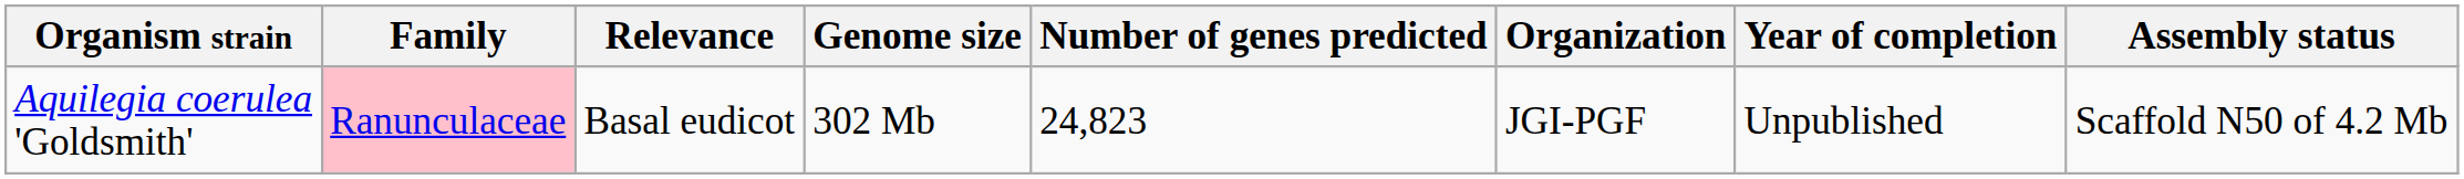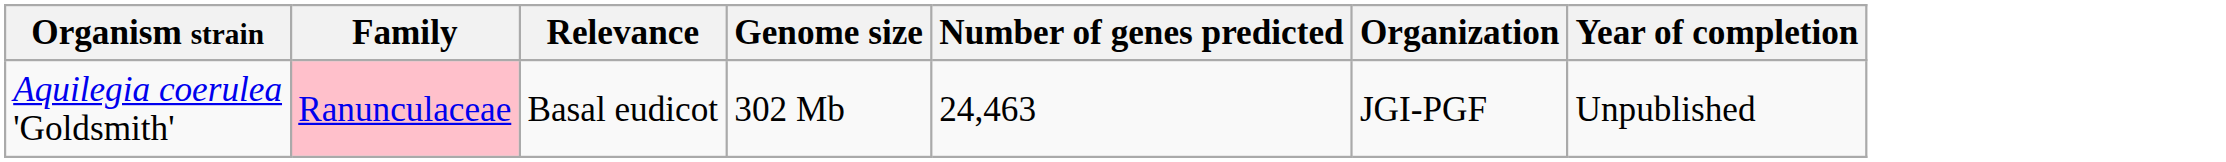- column: Assembly status | Scaffold N50 of 4.2 Mb
Aquilegia coerulea 'Goldsmith' | Number of genes predicted: 24,823 -> 24,463
